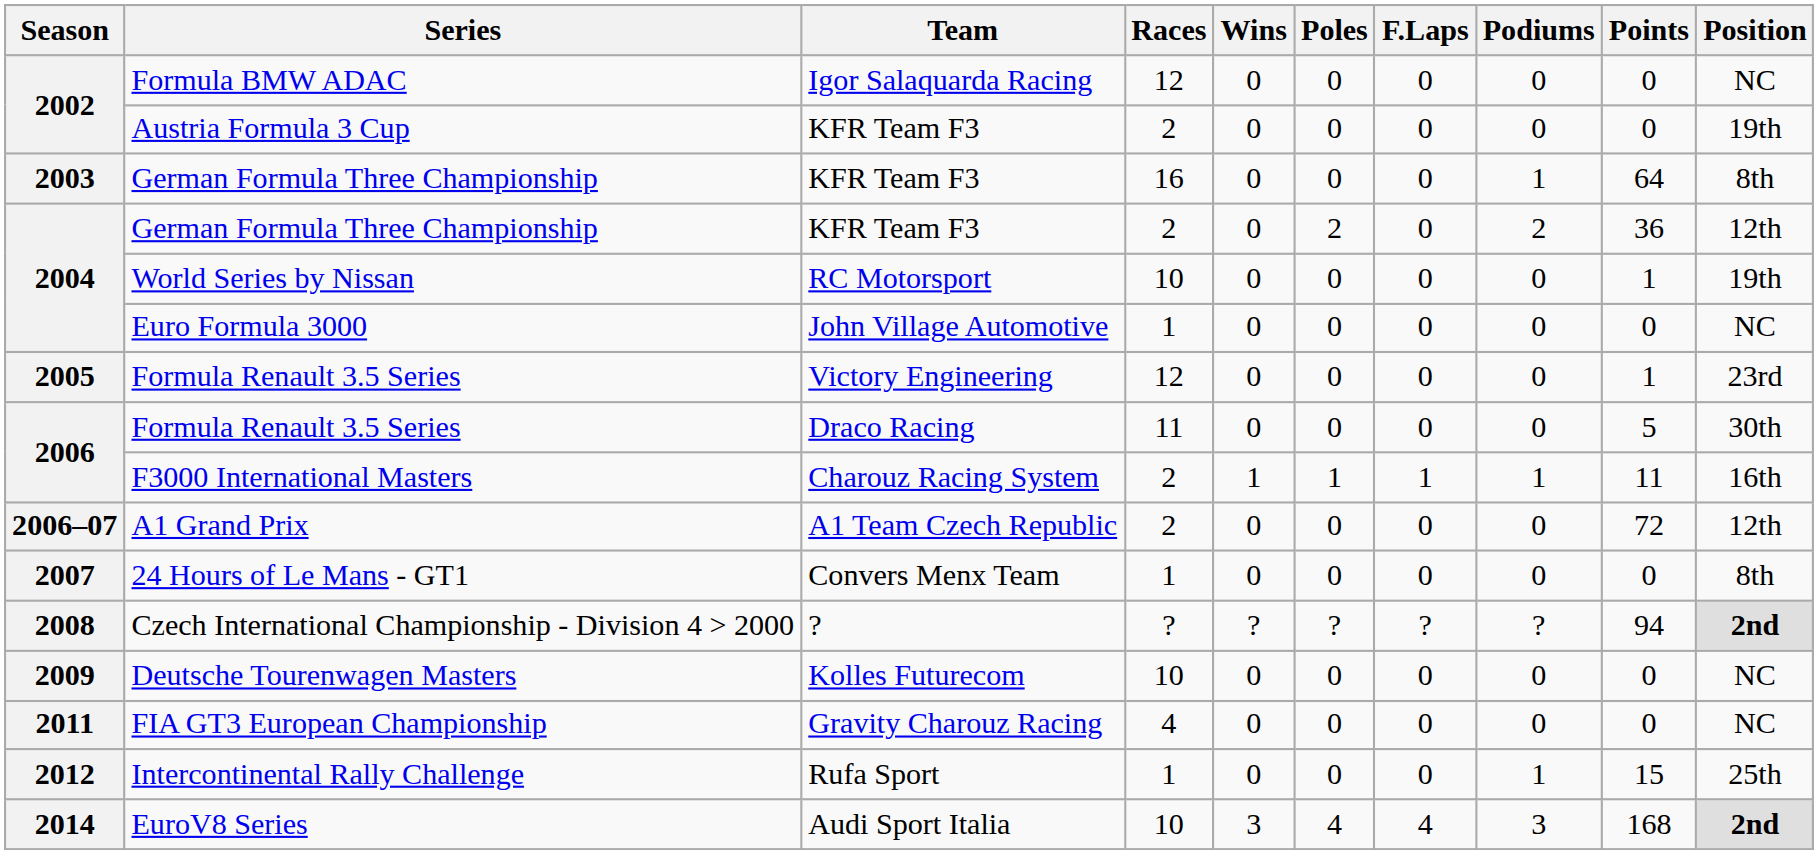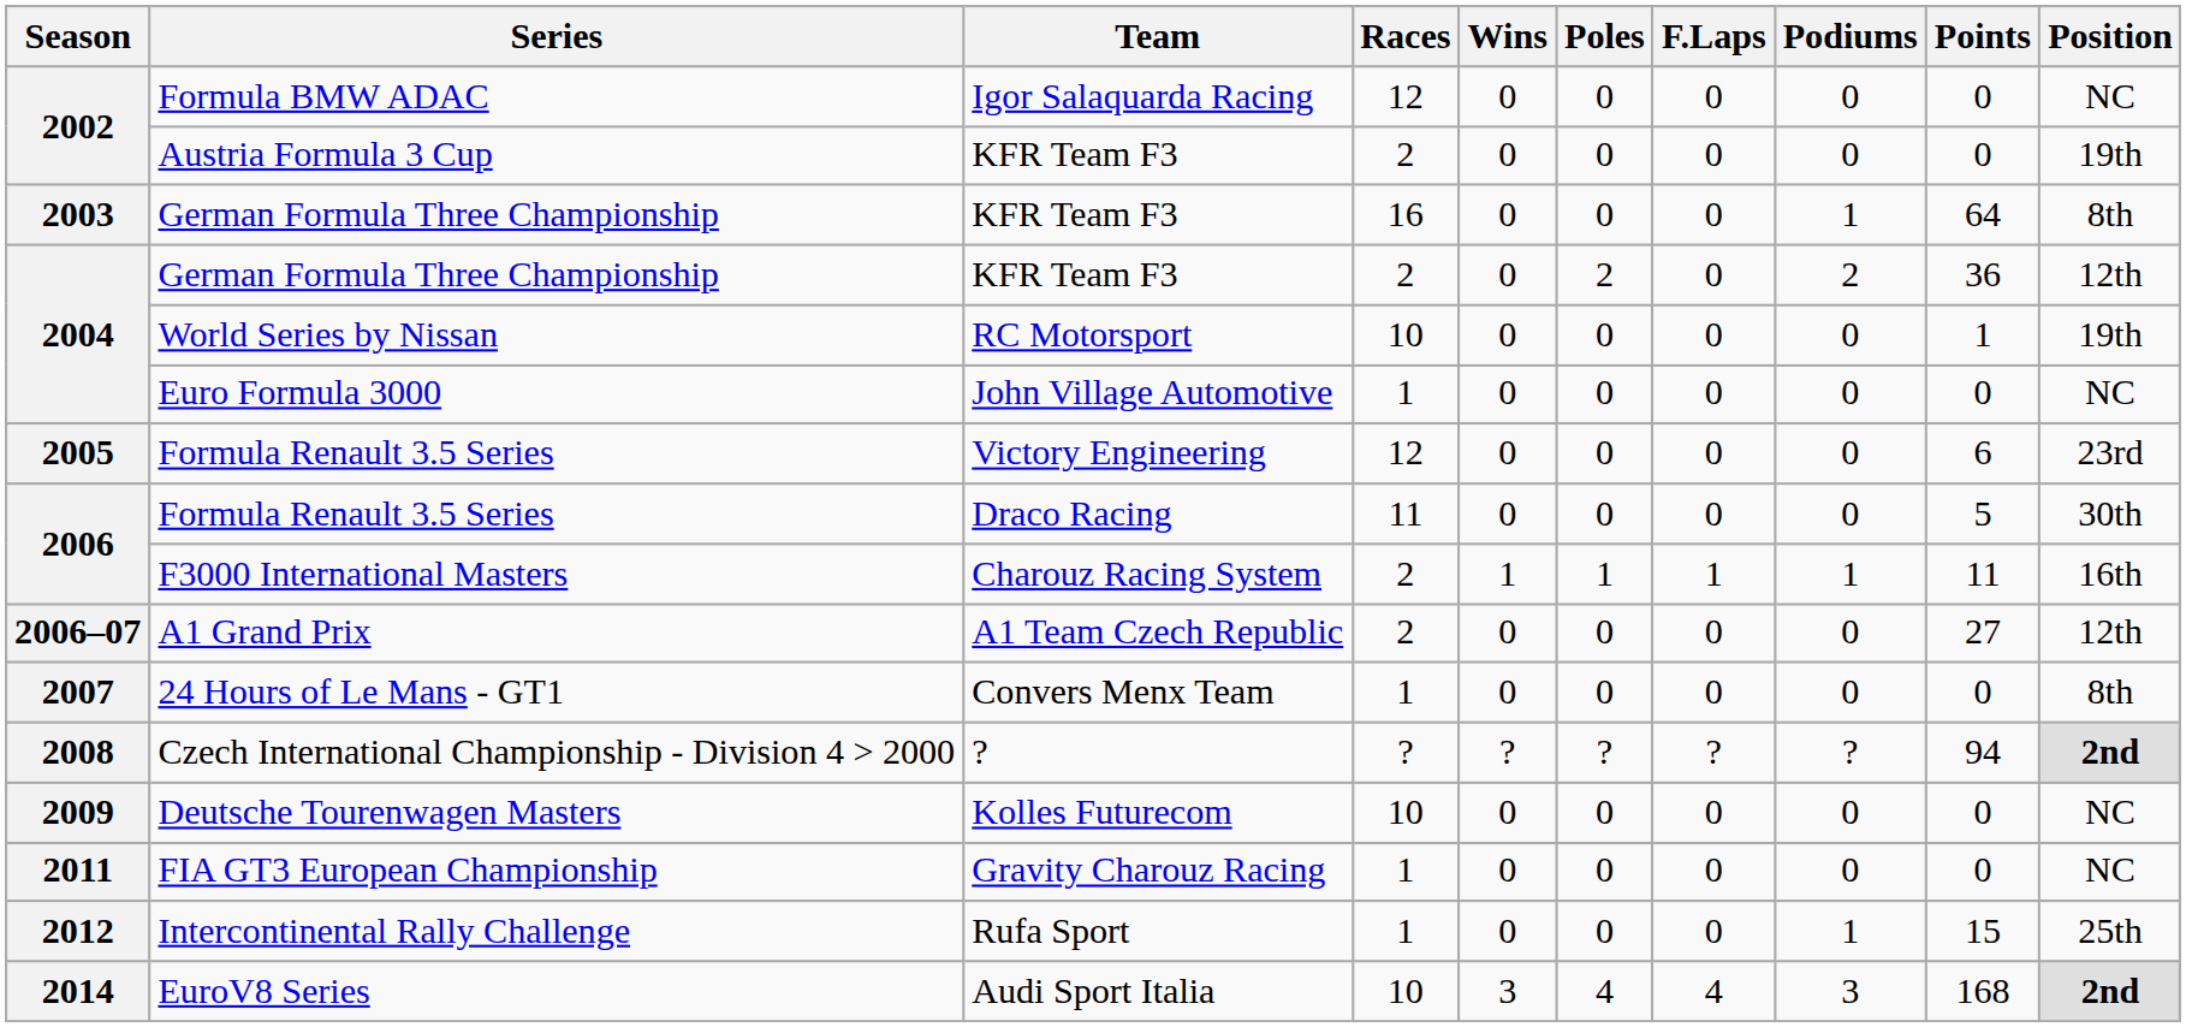2005 / Formula Renault 3.5 Series | Points: 1 -> 6
A1 Grand Prix | Points: 72 -> 27
FIA GT3 European Championship | Races: 4 -> 1
